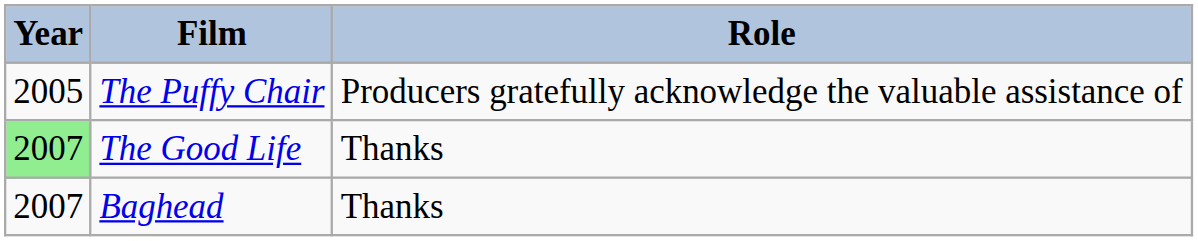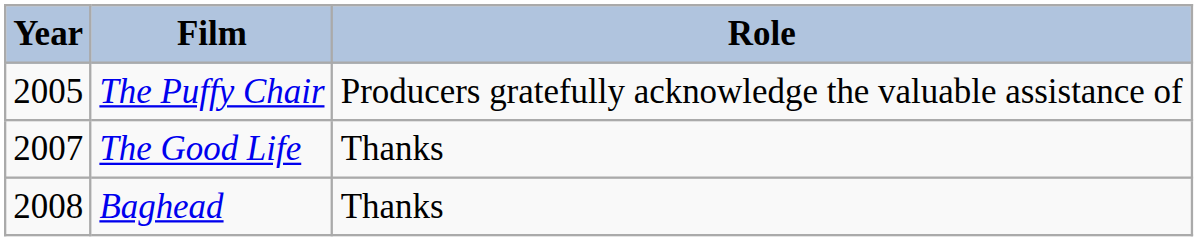The Good Life | Year: lightgreen background -> no background
Baghead | Year: 2007 -> 2008
